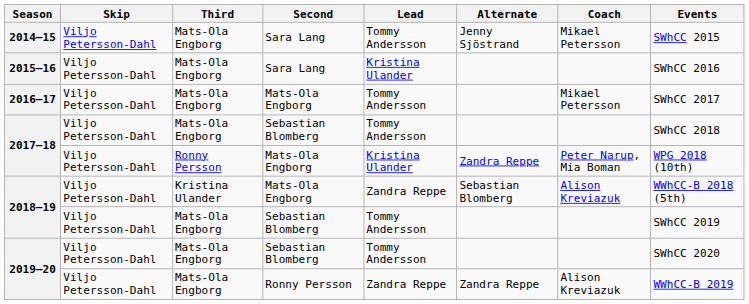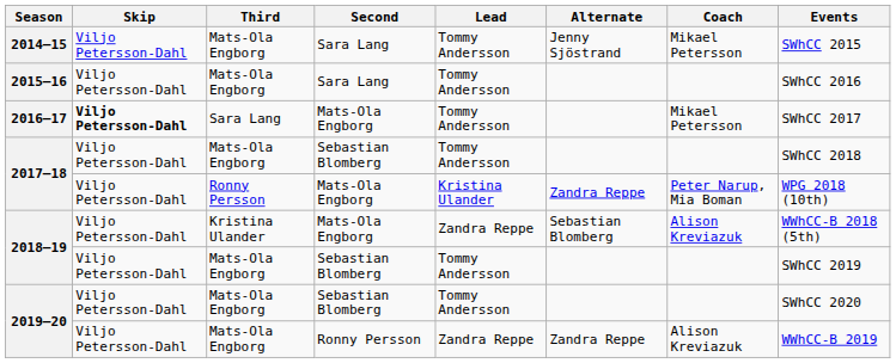2015–16 | Lead: Kristina Ulander -> Tommy Andersson
2016–17 | Skip: normal -> bold
2016–17 | Third: Mats-Ola Engborg -> Sara Lang
